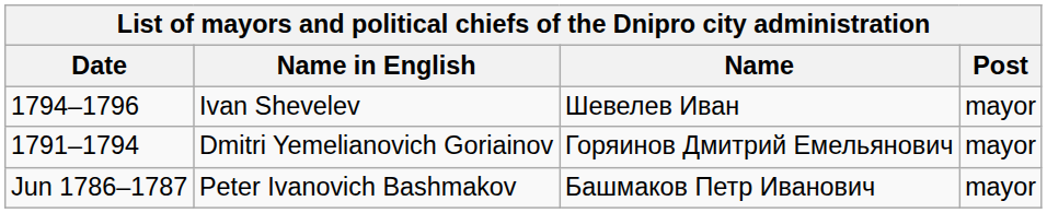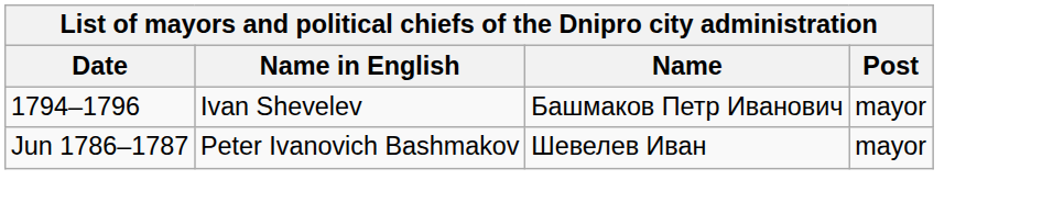Ivan Shevelev | Name: Шевелев Иван -> Башмаков Петр Иванович
- row: 1791–1794 | Dmitri Yemelianovich Goriainov | Горяинов Дмитрий Емельянович | mayor
Peter Ivanovich Bashmakov | Name: Башмаков Петр Иванович -> Шевелев Иван
